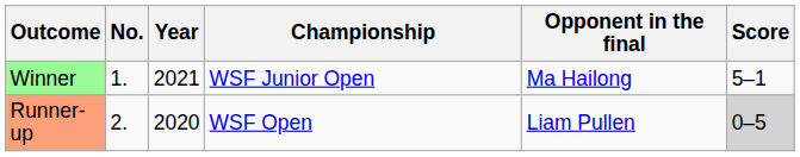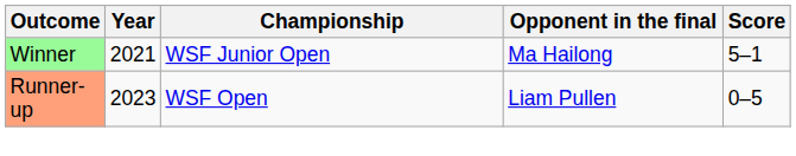- column: No. | 1. | 2.
Runner-up | Year: 2020 -> 2023
Runner-up | Score: lightgrey background -> no background
